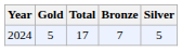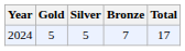columns swapped: Silver <-> Total
